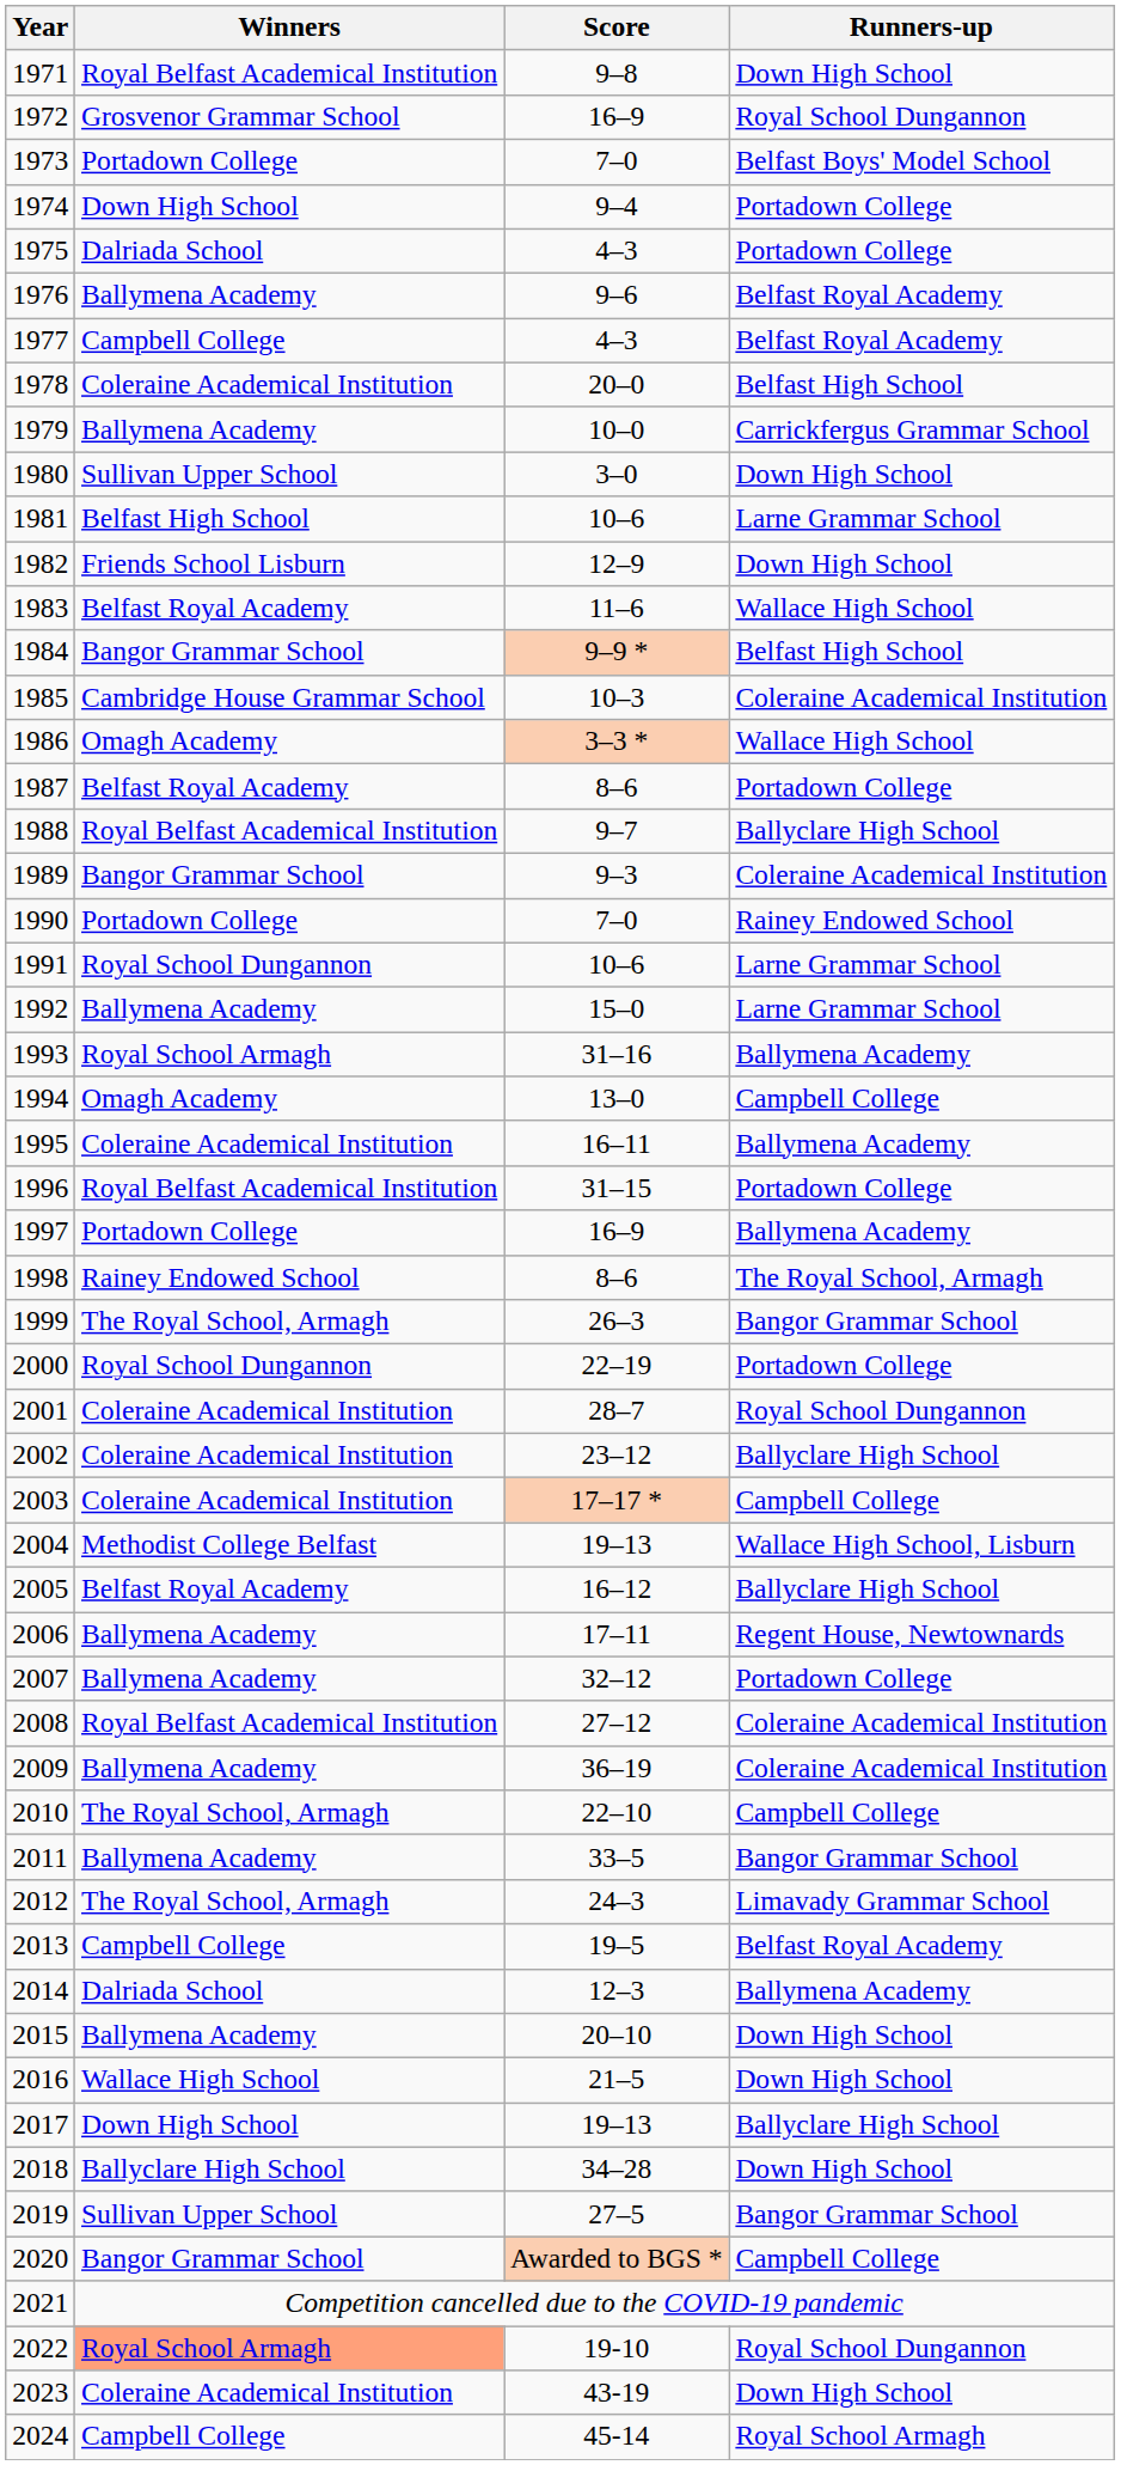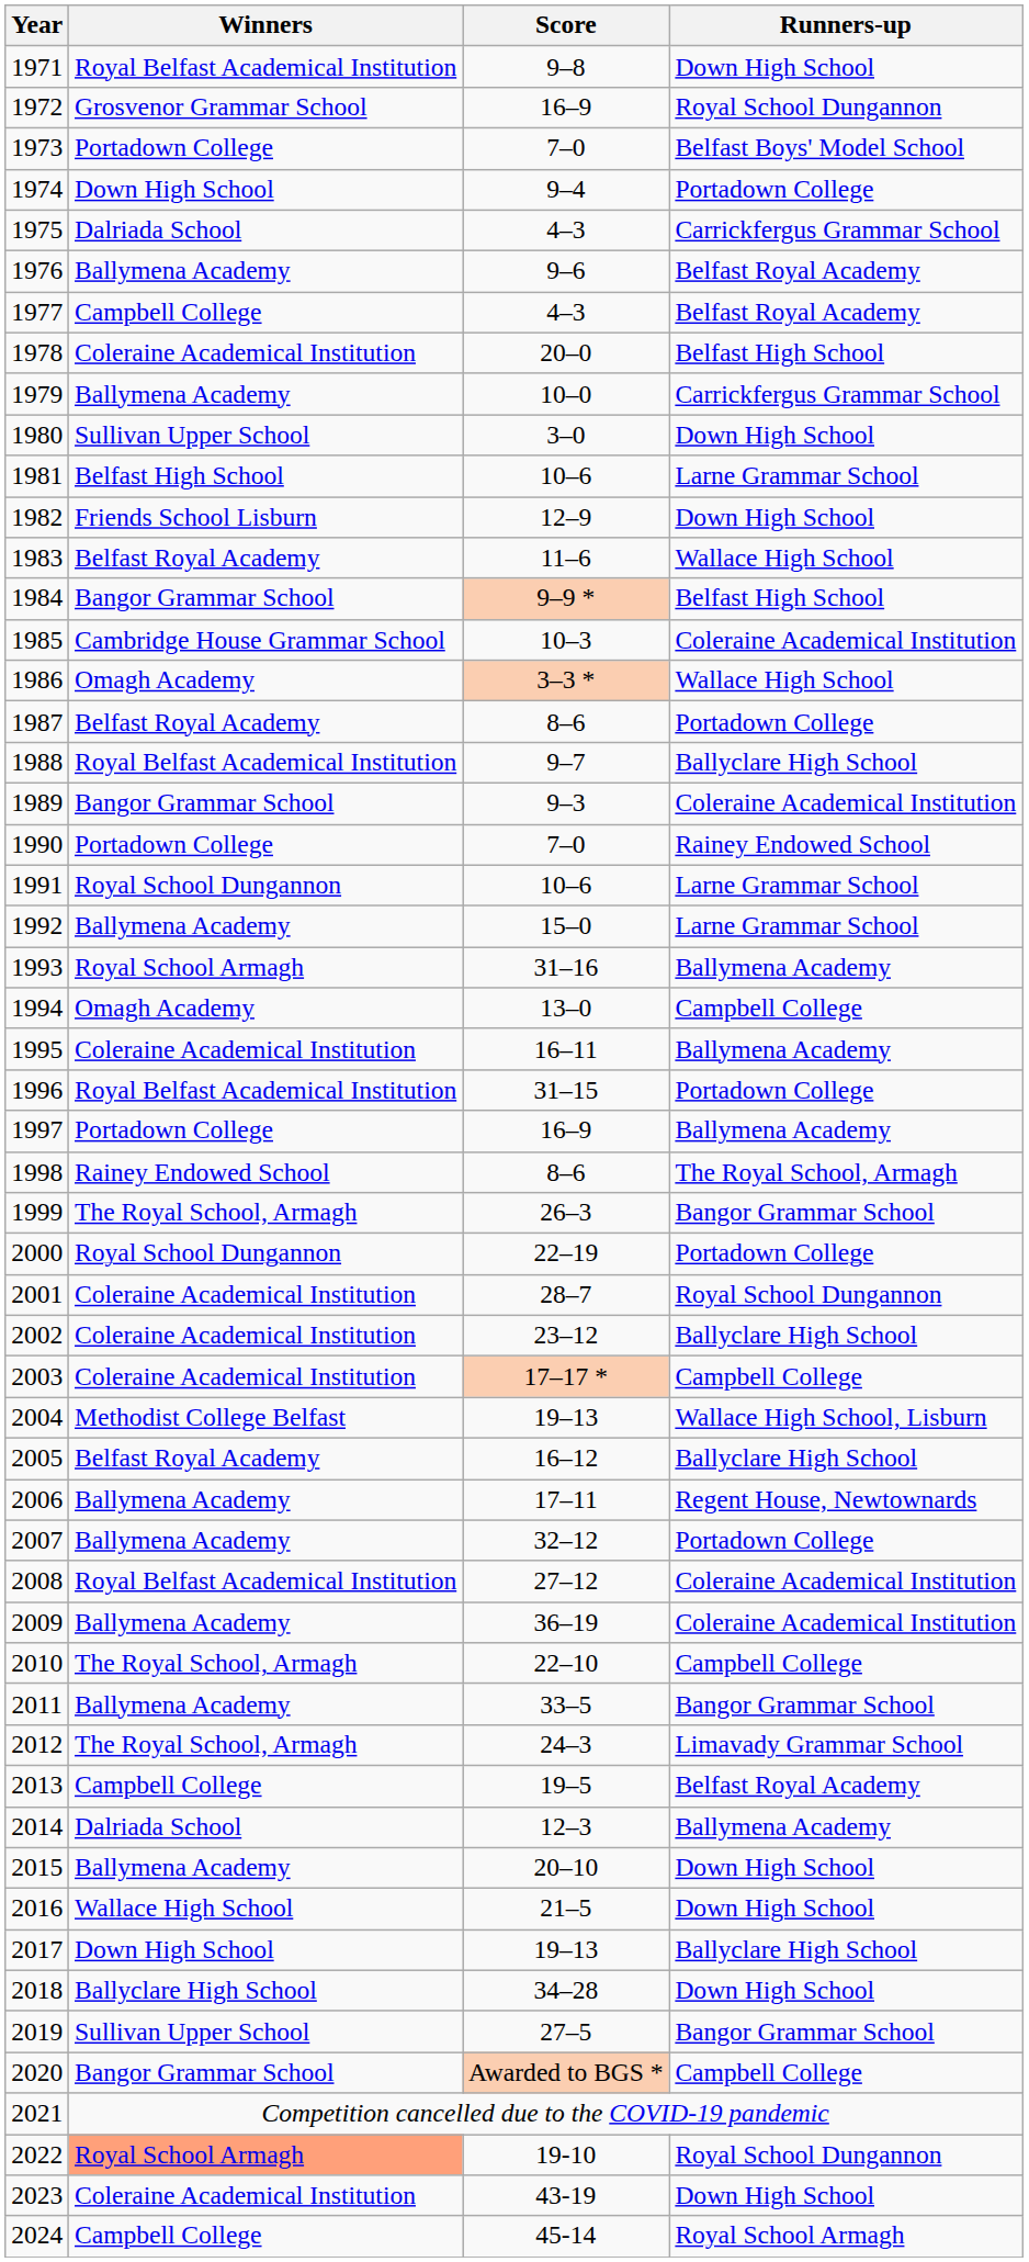1975 | Runners-up: Portadown College -> Carrickfergus Grammar School
